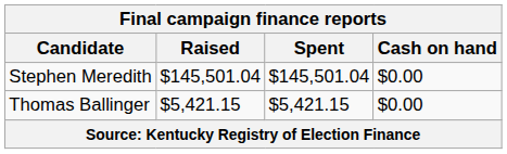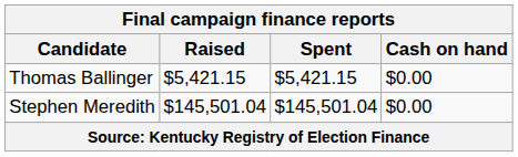rows swapped: Thomas Ballinger <-> Stephen Meredith
